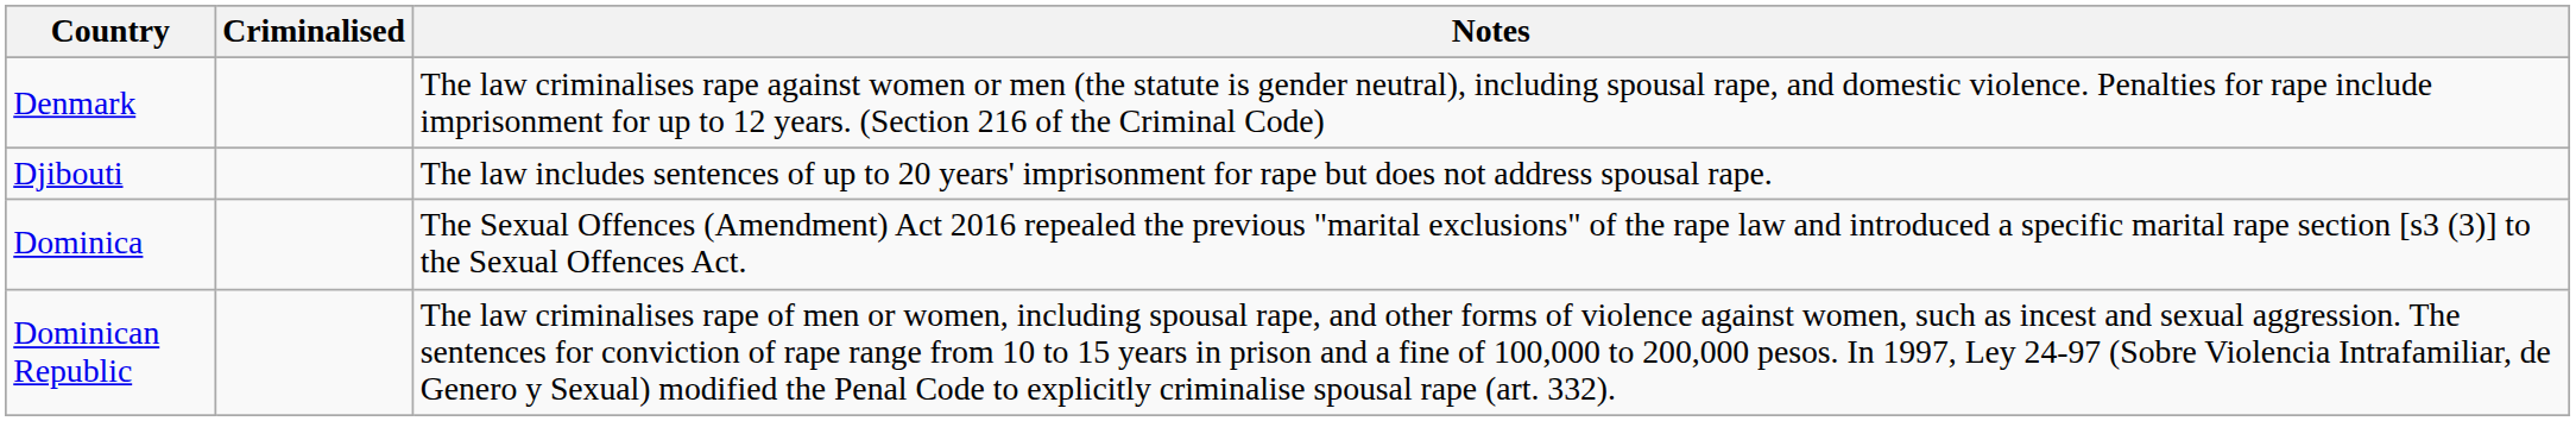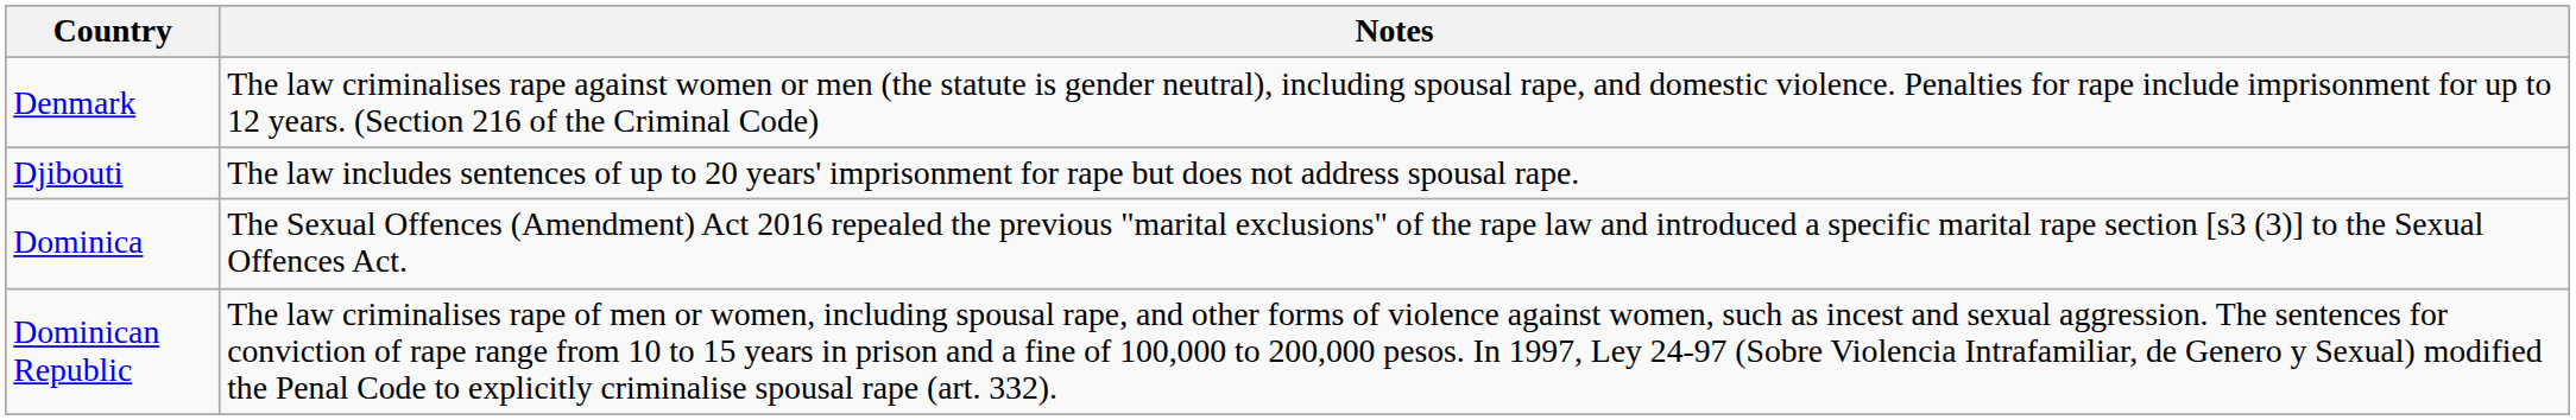- column: Criminalised
